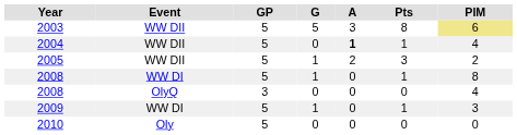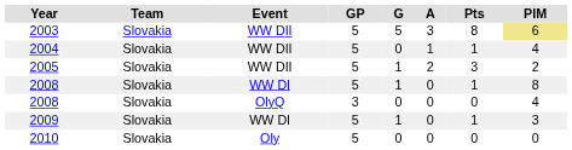+ column: Team | Slovakia | Slovakia | Slovakia | Slovakia | Slovakia | Slovakia | Slovakia
2004 | A: bold -> normal
